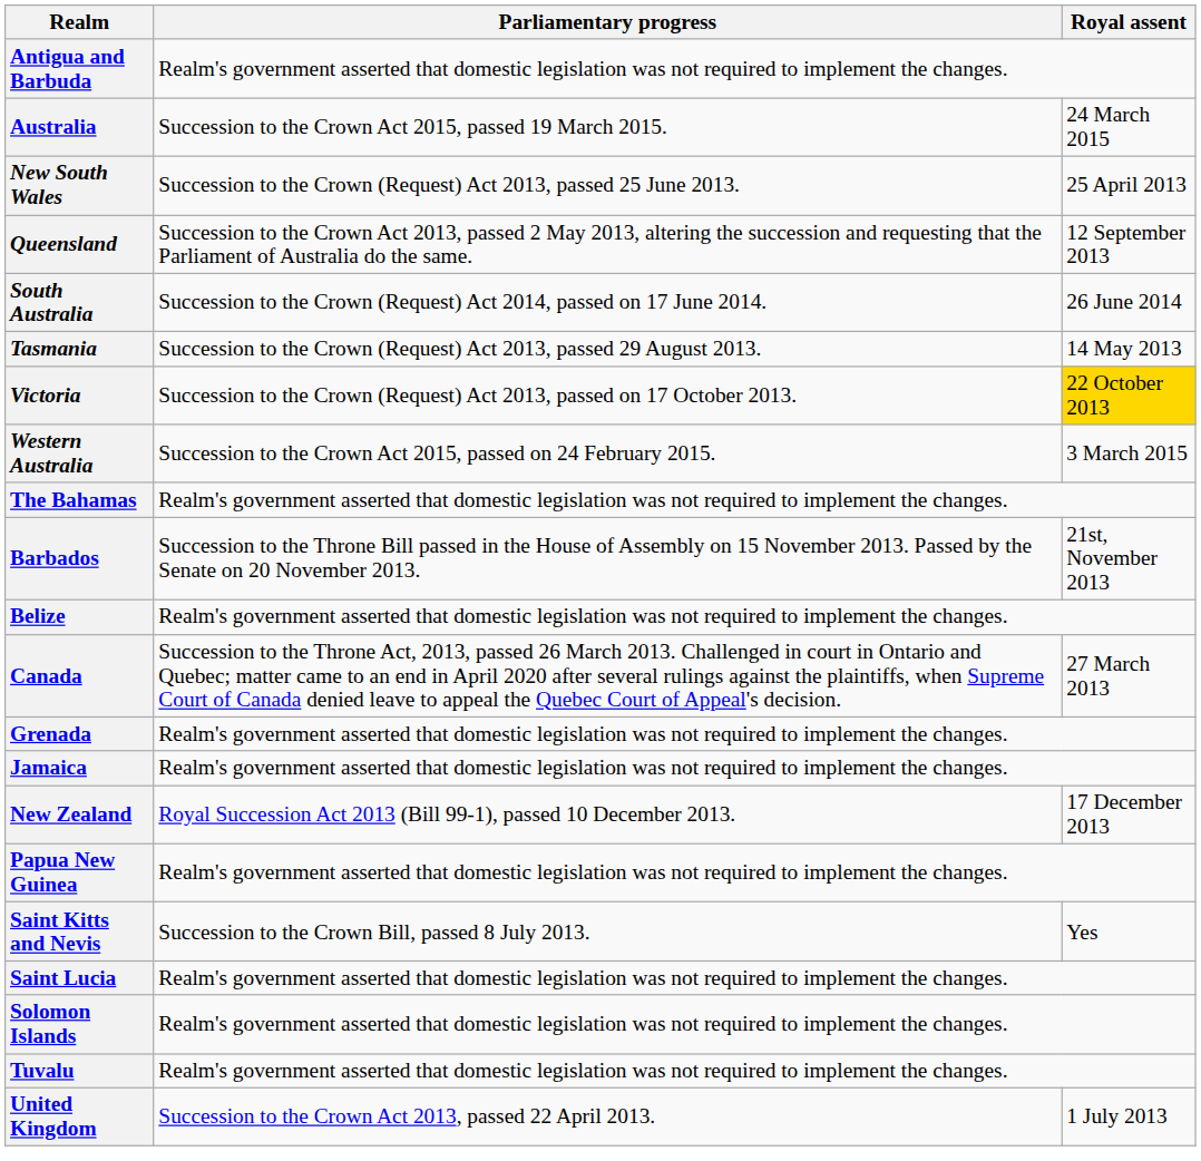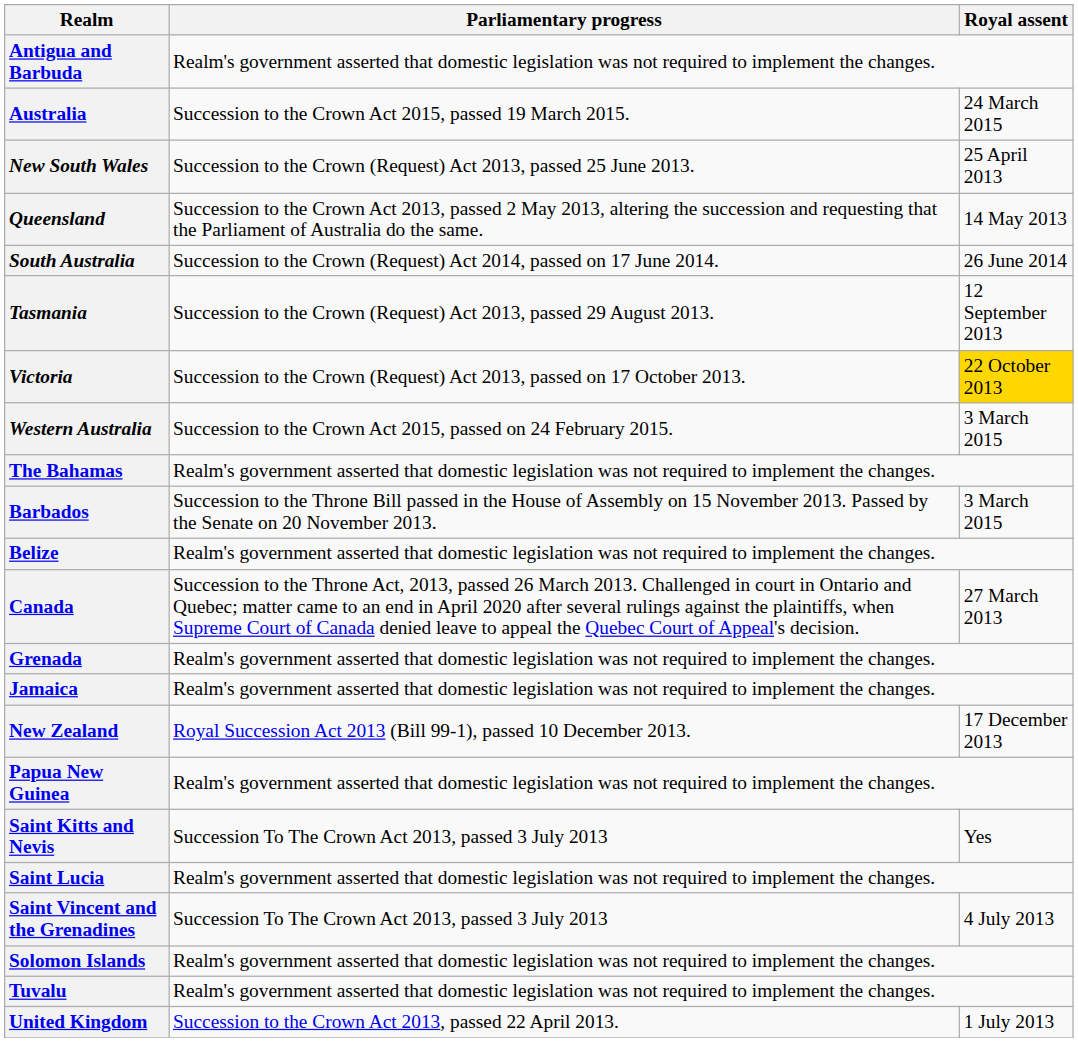Queensland | Royal assent: 12 September 2013 -> 14 May 2013
Tasmania | Royal assent: 14 May 2013 -> 12 September 2013
Barbados | Royal assent: 21st, November 2013 -> 3 March 2015
Saint Kitts and Nevis | Parliamentary progress: Succession to the Crown Bill, passed 8 July 2013. -> Succession To The Crown Act 2013, passed 3 July 2013
+ row: Saint Vincent and the Grenadines | Succession To The Crown Act 2013, passed 3 July 2013 | 4 July 2013
